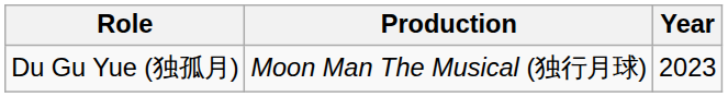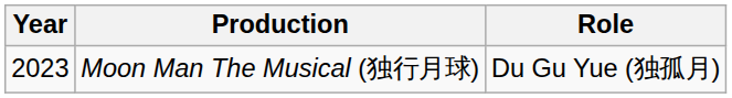columns swapped: Year <-> Role
